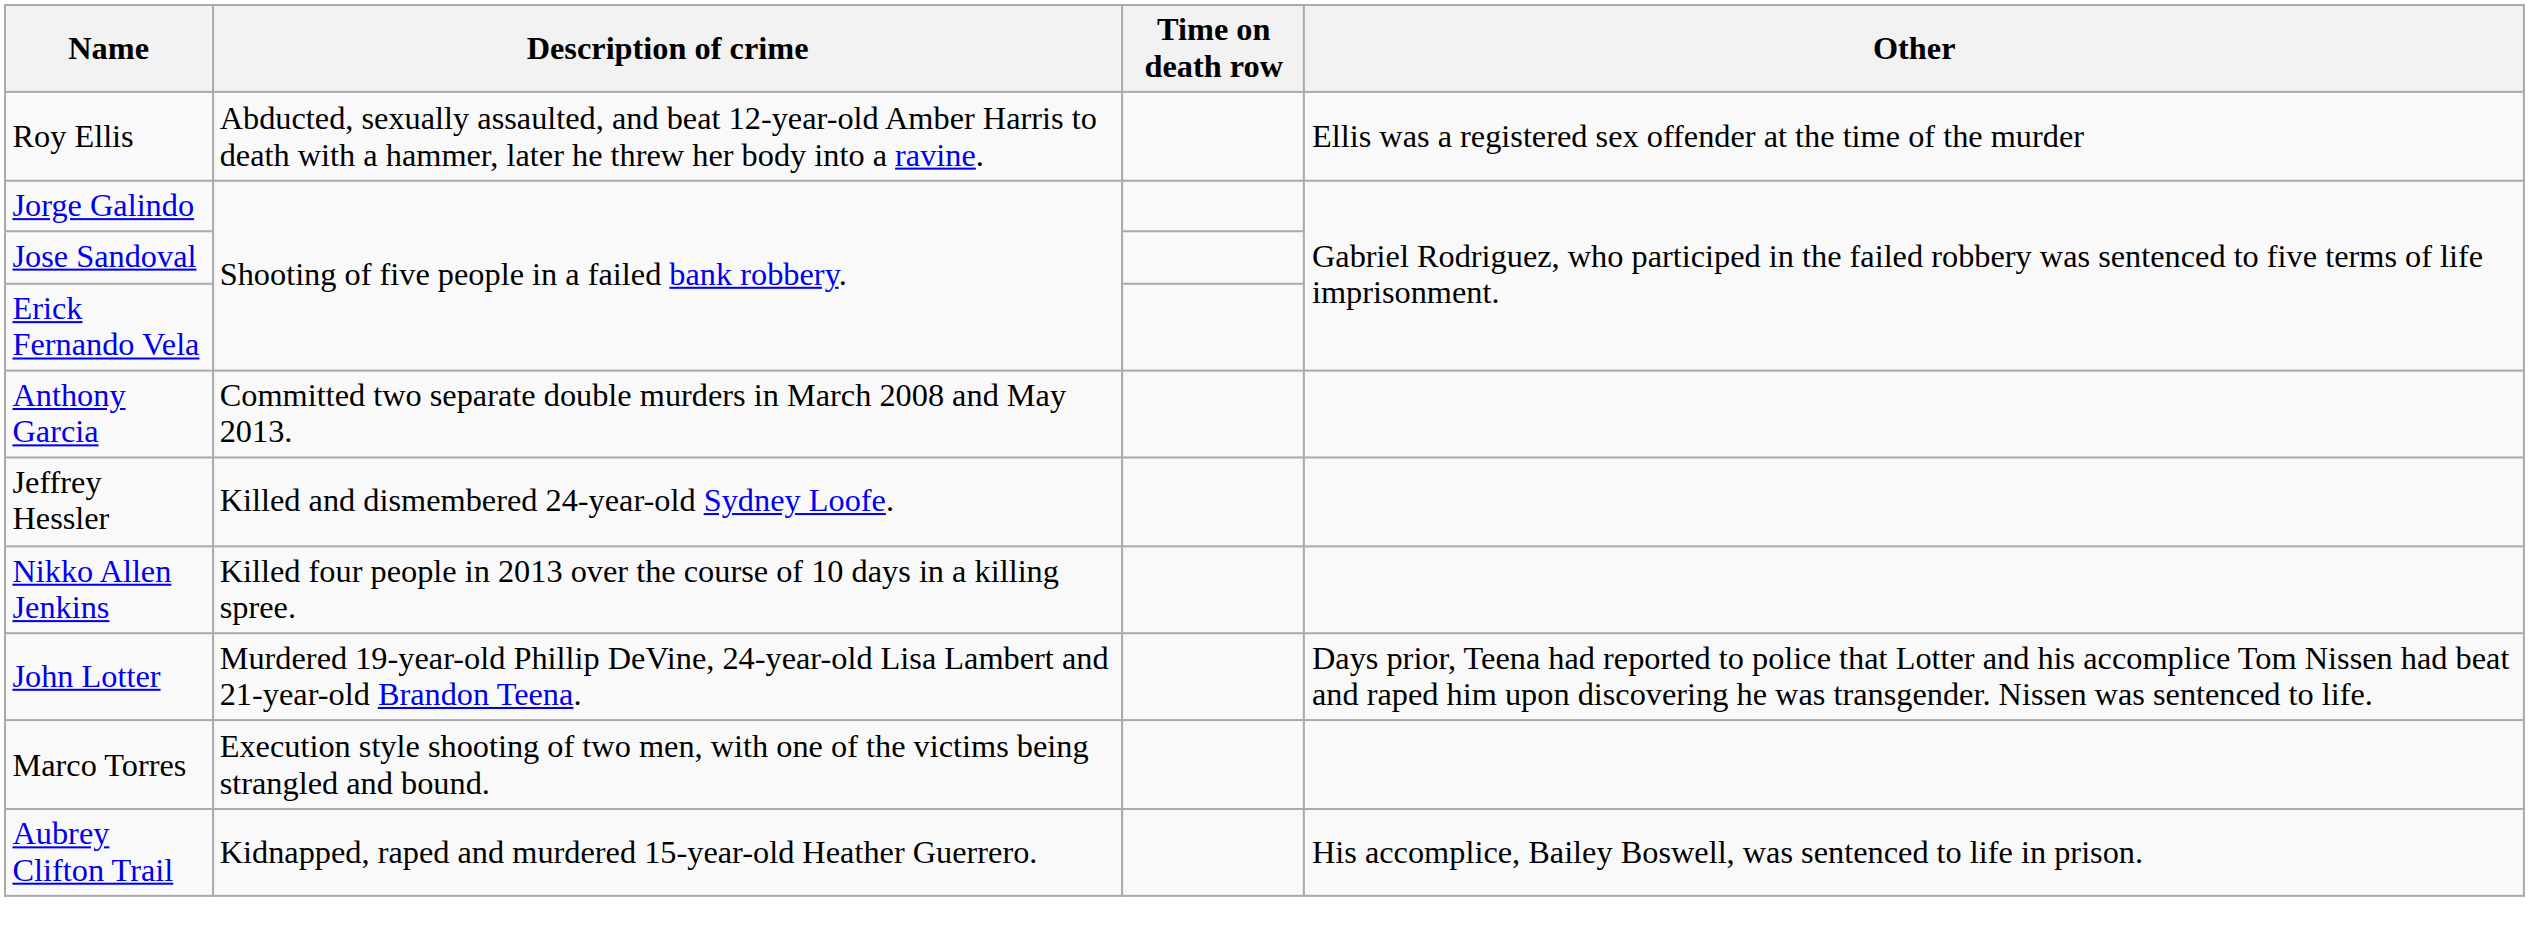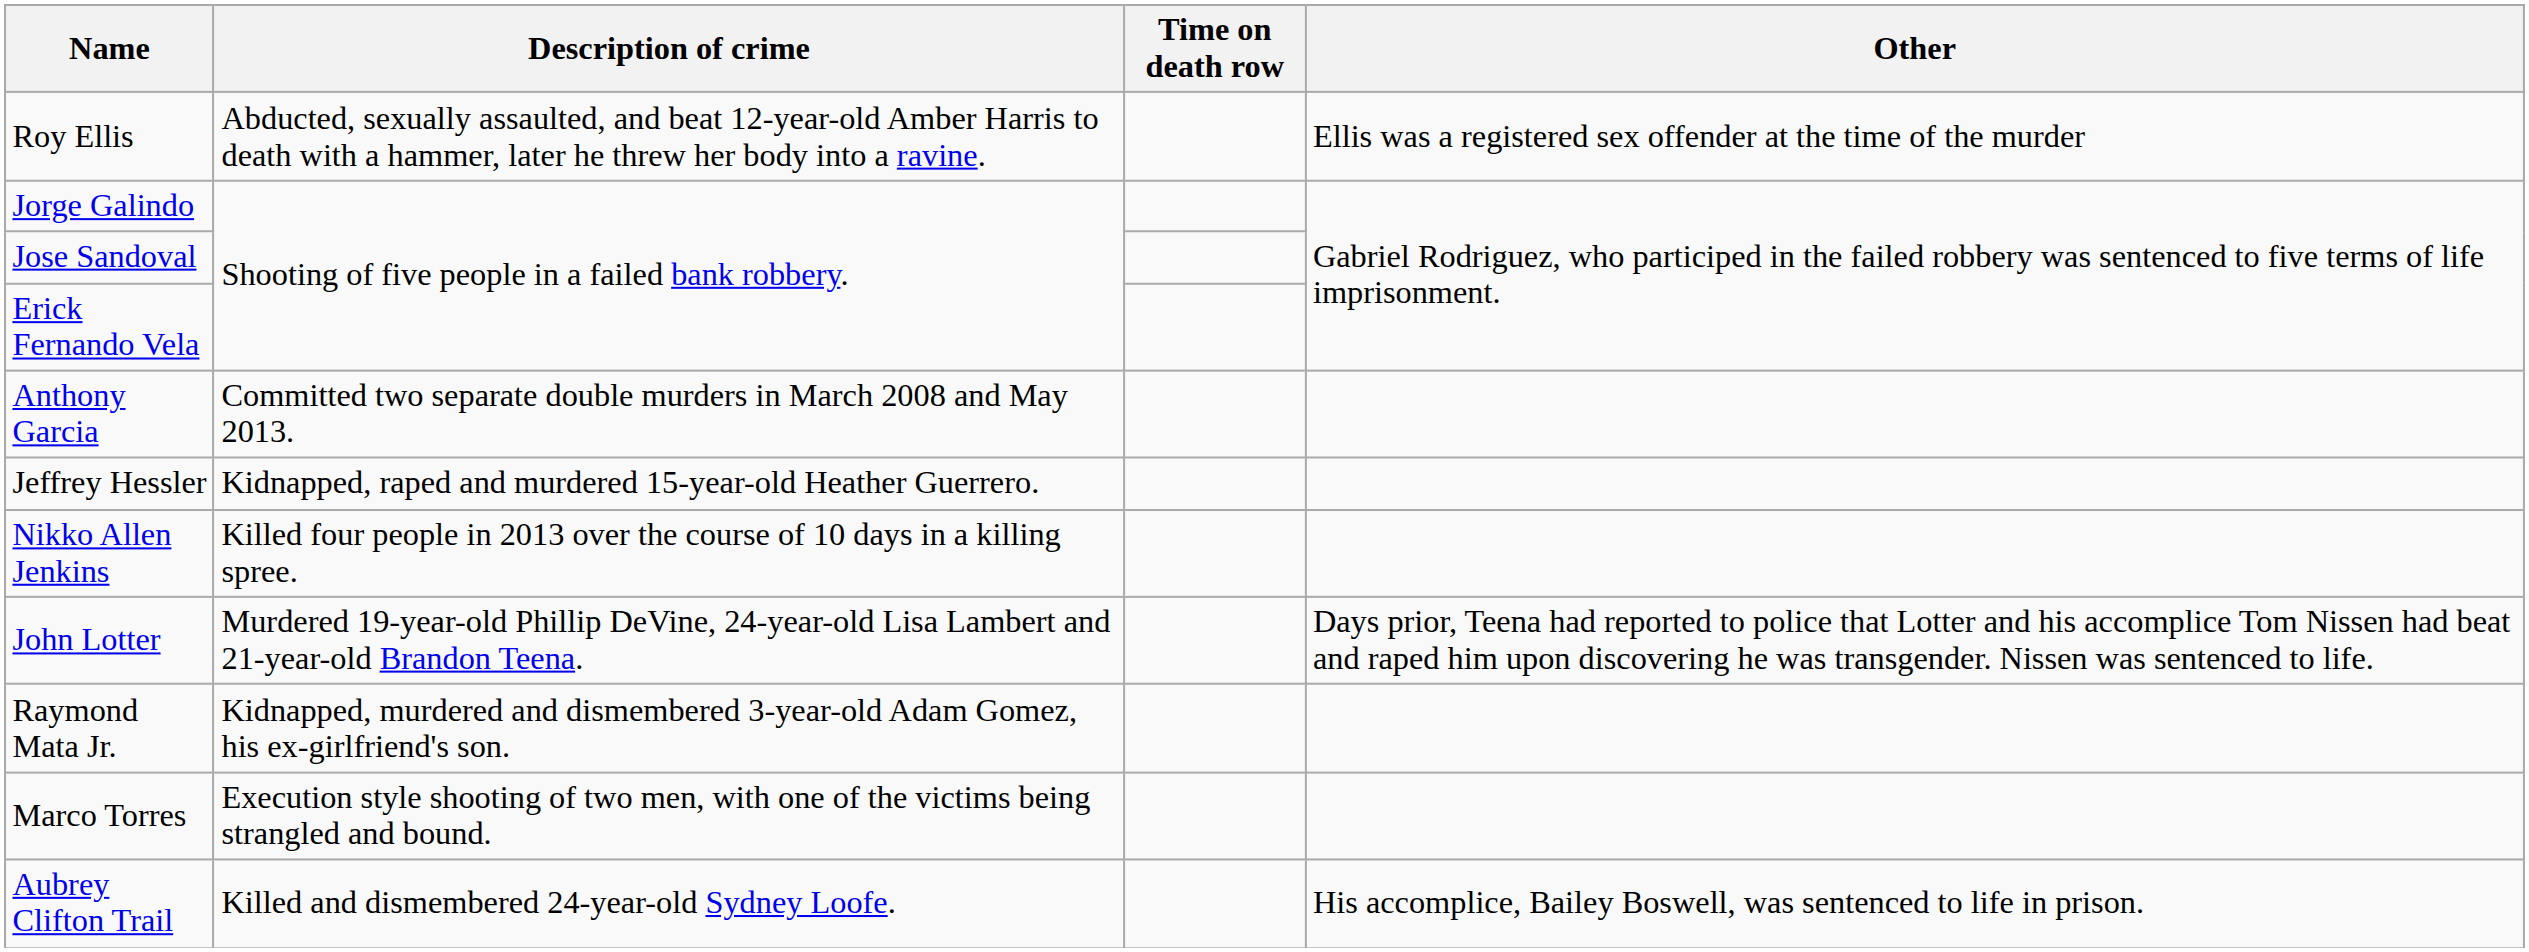Jeffrey Hessler | Description of crime: Killed and dismembered 24-year-old Sydney Loofe. -> Kidnapped, raped and murdered 15-year-old Heather Guerrero.
+ row: Raymond Mata Jr. | Kidnapped, murdered and dismembered 3-year-old Adam Gomez, his ex-girlfriend's son.
Aubrey Clifton Trail | Description of crime: Kidnapped, raped and murdered 15-year-old Heather Guerrero. -> Killed and dismembered 24-year-old Sydney Loofe.
